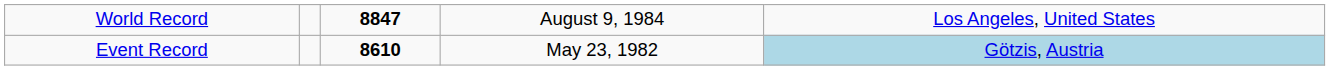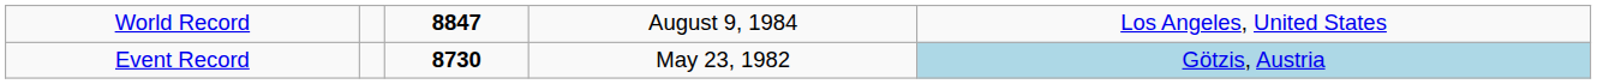Event Record | column 3: 8610 -> 8730
